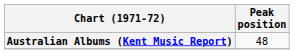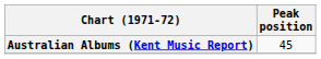Australian Albums (Kent Music Report) | Peak position: 48 -> 45
